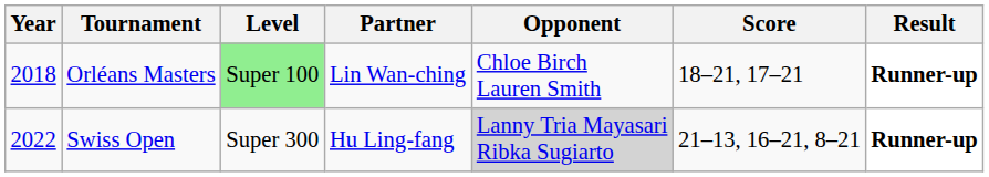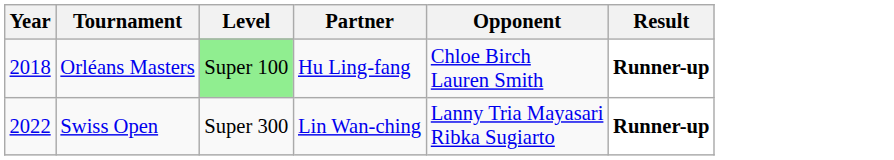- column: Score | 18–21, 17–21 | 21–13, 16–21, 8–21
Orléans Masters | Partner: Lin Wan-ching -> Hu Ling-fang
Swiss Open | Partner: Hu Ling-fang -> Lin Wan-ching
Swiss Open | Opponent: lightgrey background -> no background
